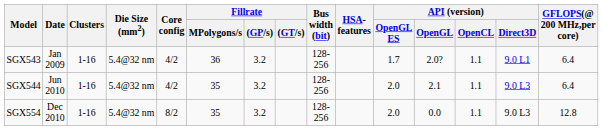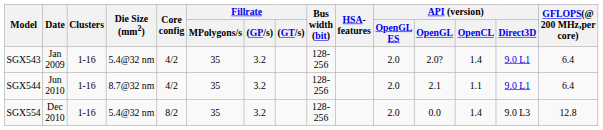SGX543 | Fillrate / MPolygons/s: 36 -> 35
SGX543 | API (version) / OpenGL ES: 1.7 -> 2.0
SGX543 | API (version) / OpenCL: 1.1 -> 1.4
SGX544 | Die Size (mm2): 5.4@32 nm -> 8.7@32 nm
SGX544 | API (version) / Direct3D: 9.0 L3 -> 9.0 L1
SGX554 | API (version) / OpenCL: 1.1 -> 1.4
